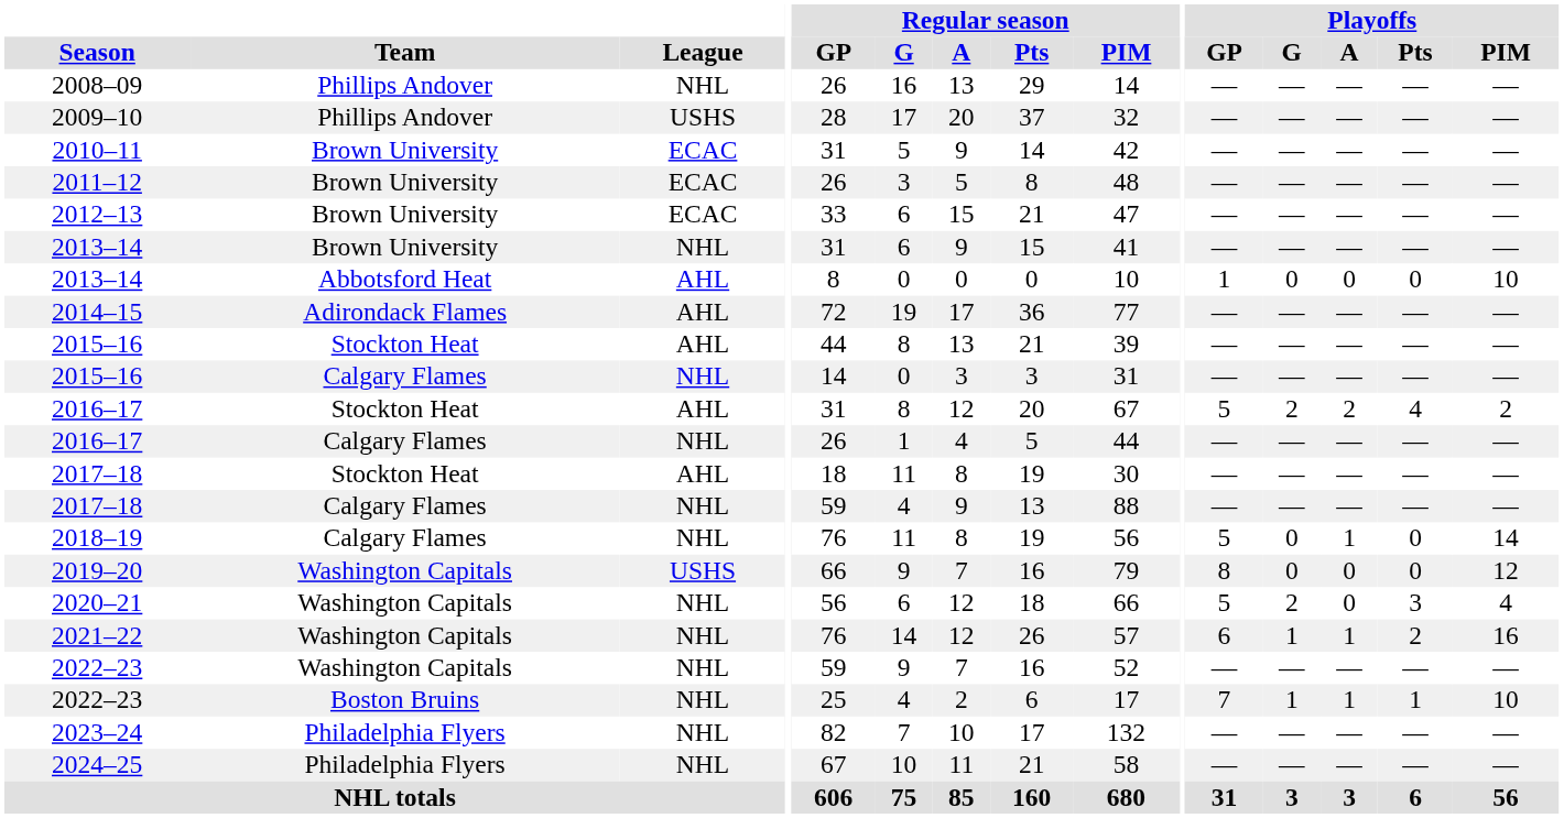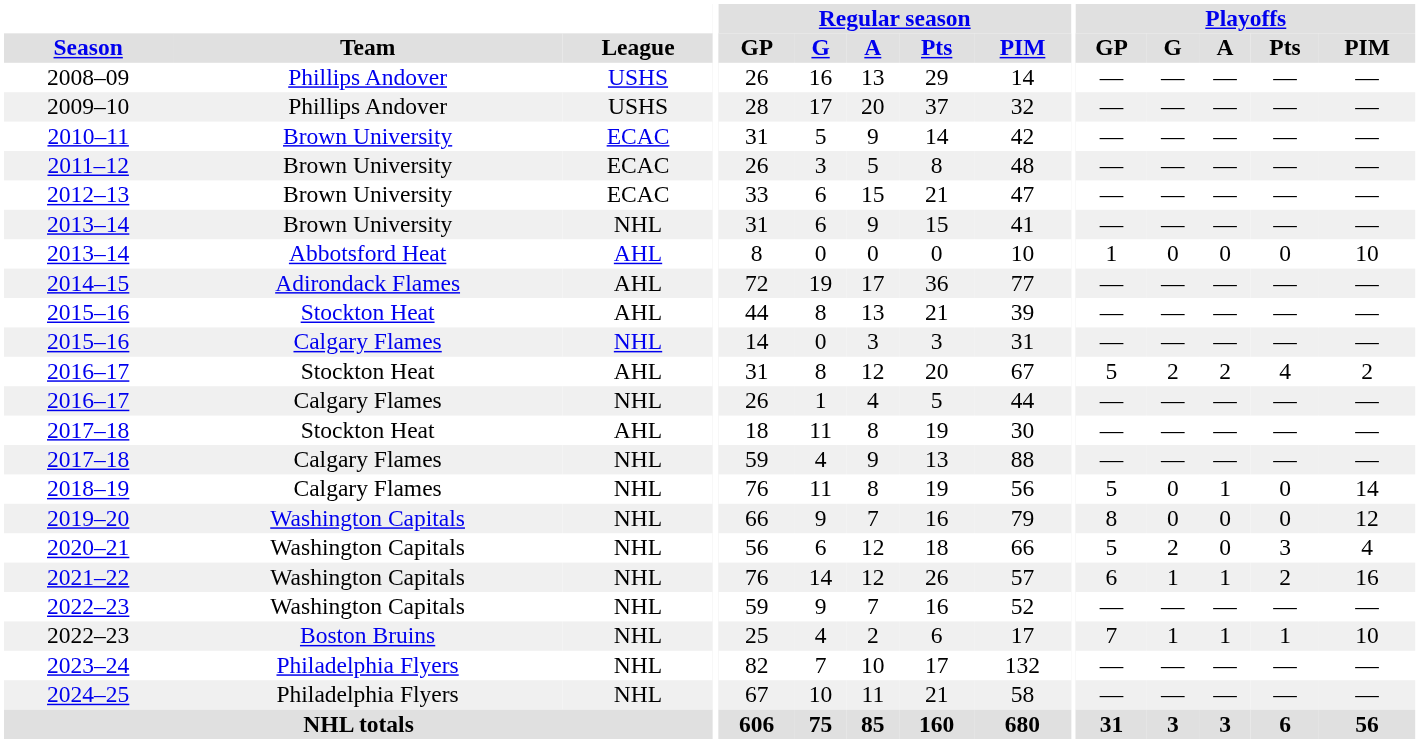2008–09 | League: NHL -> USHS
2019–20 | League: USHS -> NHL
